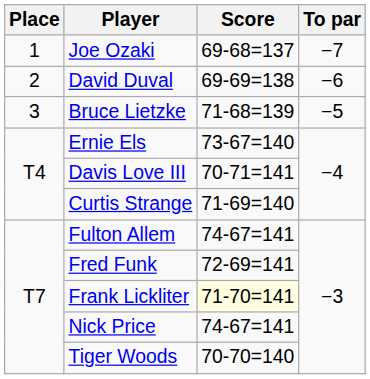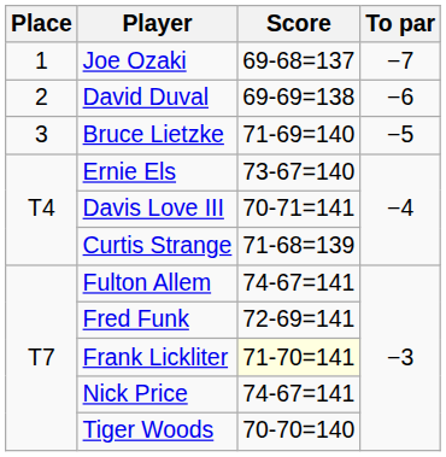Bruce Lietzke | Score: 71-68=139 -> 71-69=140
Curtis Strange | Score: 71-69=140 -> 71-68=139
